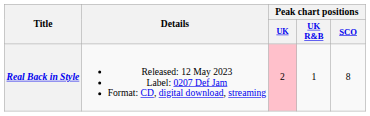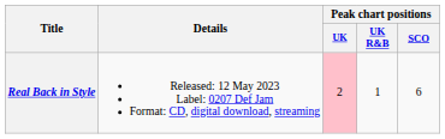Real Back in Style | Peak chart positions / SCO: 8 -> 6
